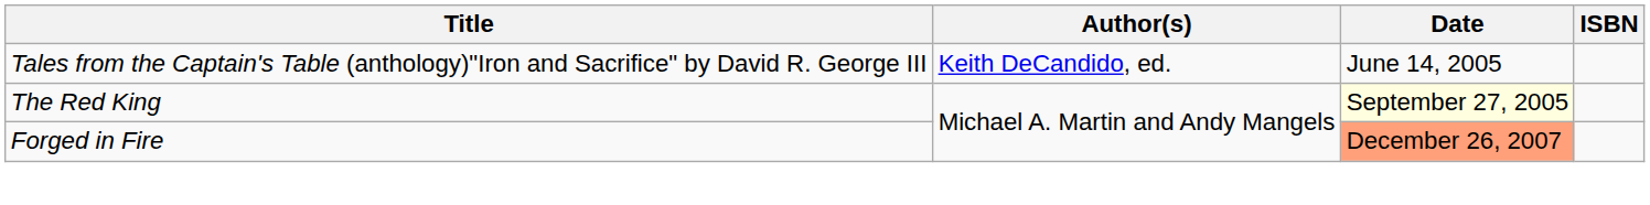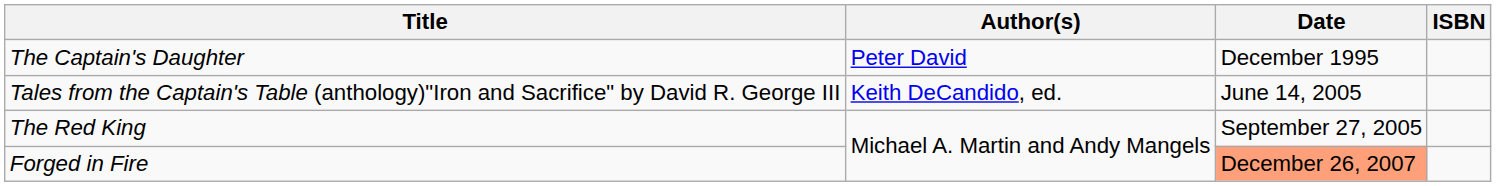+ row: The Captain's Daughter | Peter David | December 1995
The Red King | Date: lightyellow background -> no background
